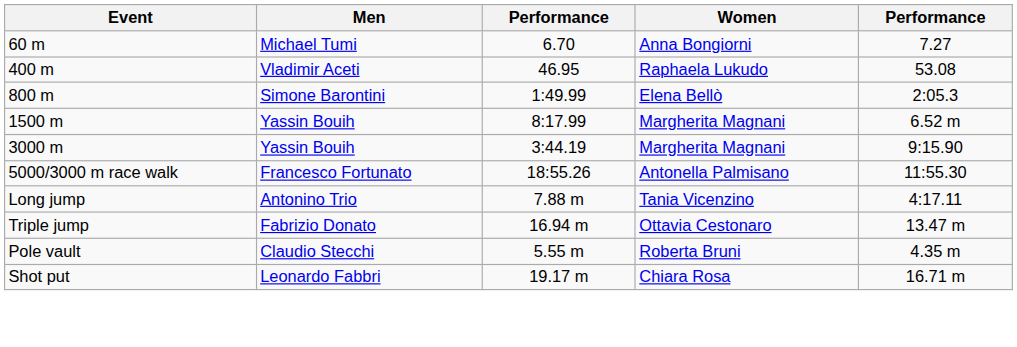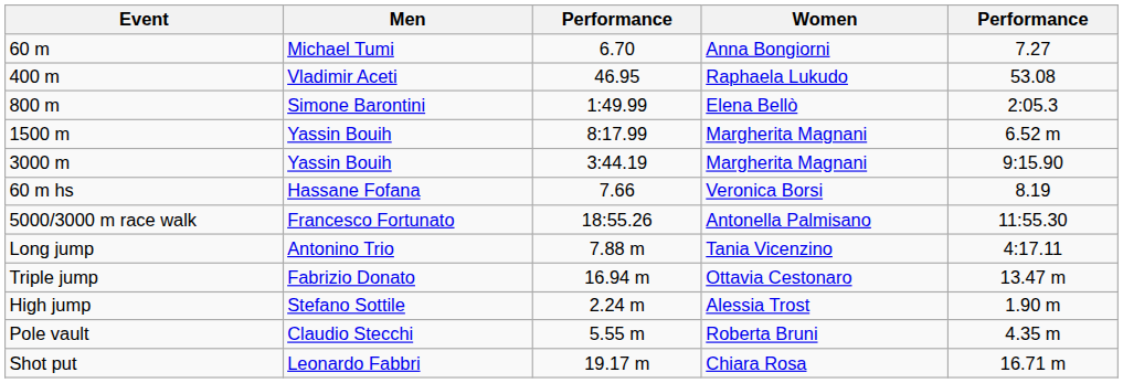+ row: 60 m hs | Hassane Fofana | 7.66 | Veronica Borsi | 8.19
+ row: High jump | Stefano Sottile | 2.24 m | Alessia Trost | 1.90 m
